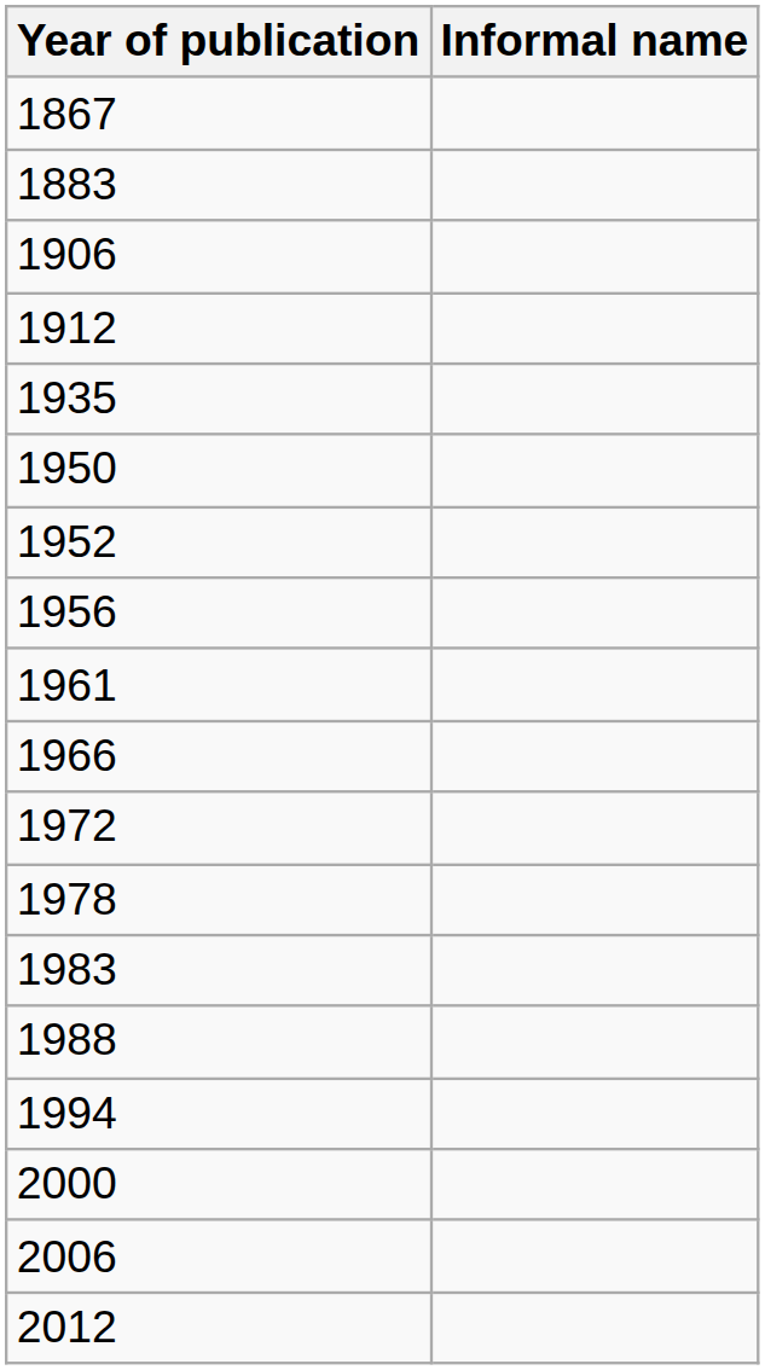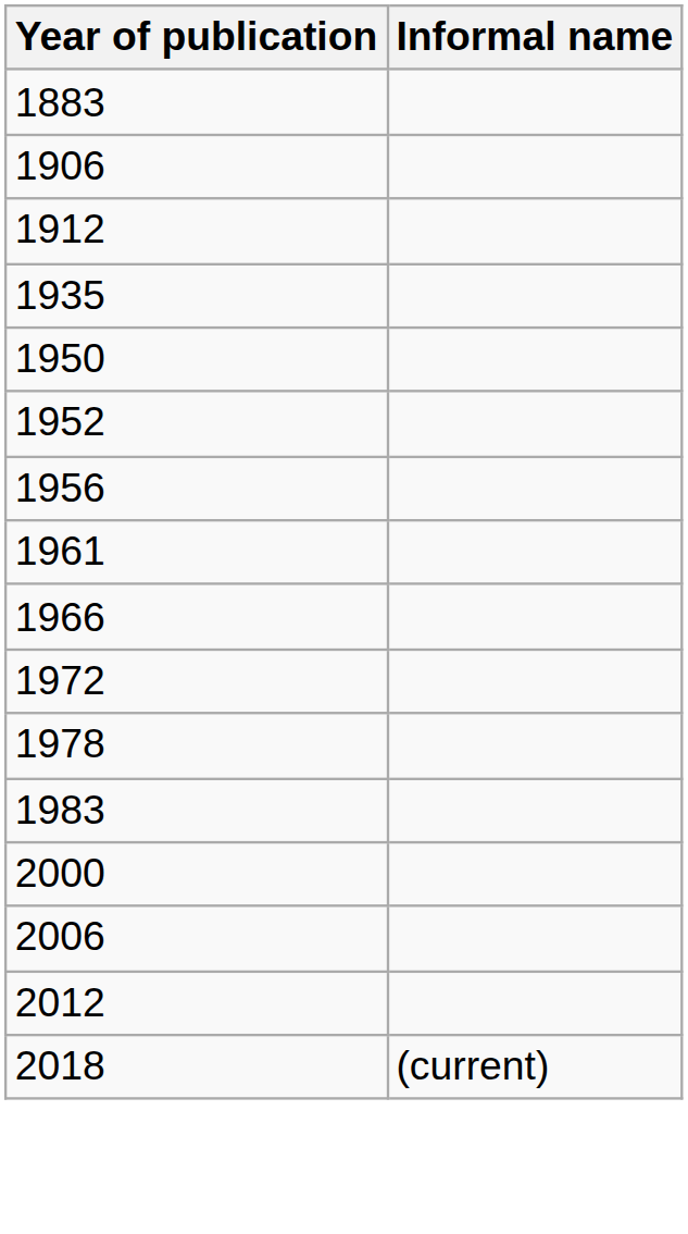- row: 1867
- row: 1988
- row: 1994
+ row: 2018 | (current)
